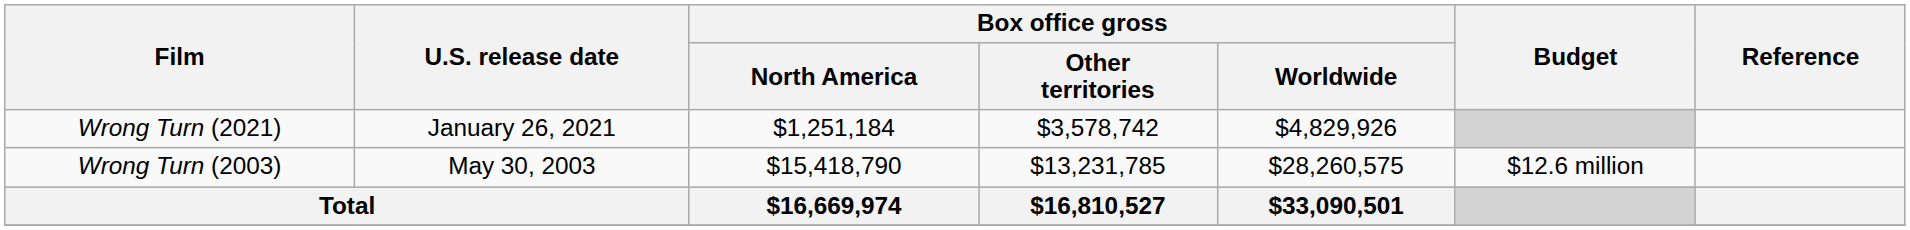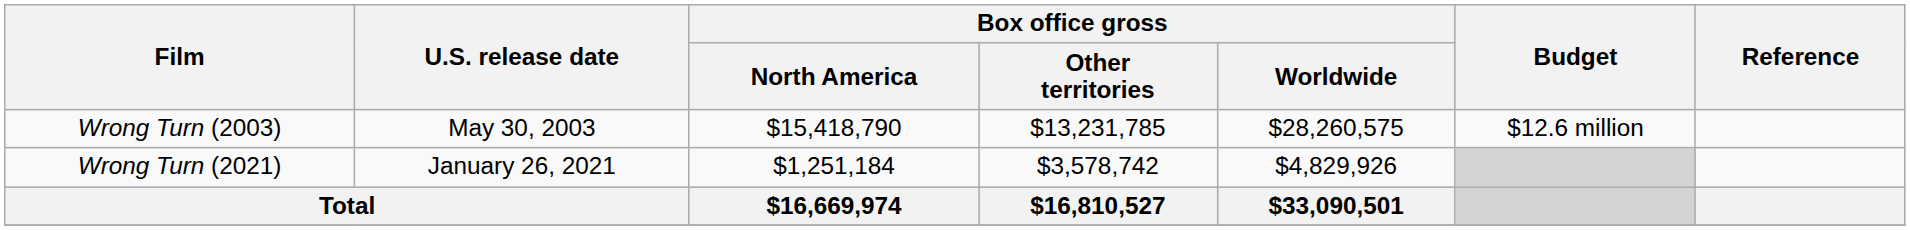rows swapped: Wrong Turn (2003) <-> Wrong Turn (2021)
